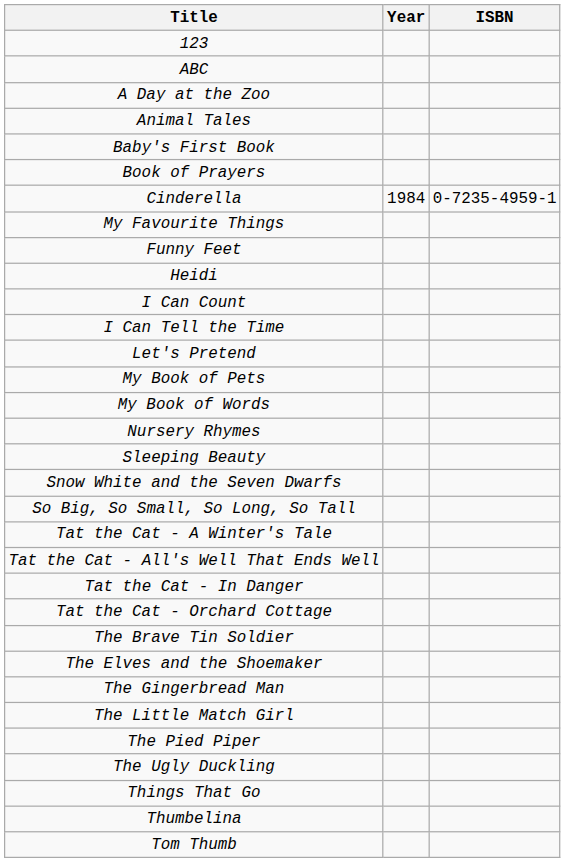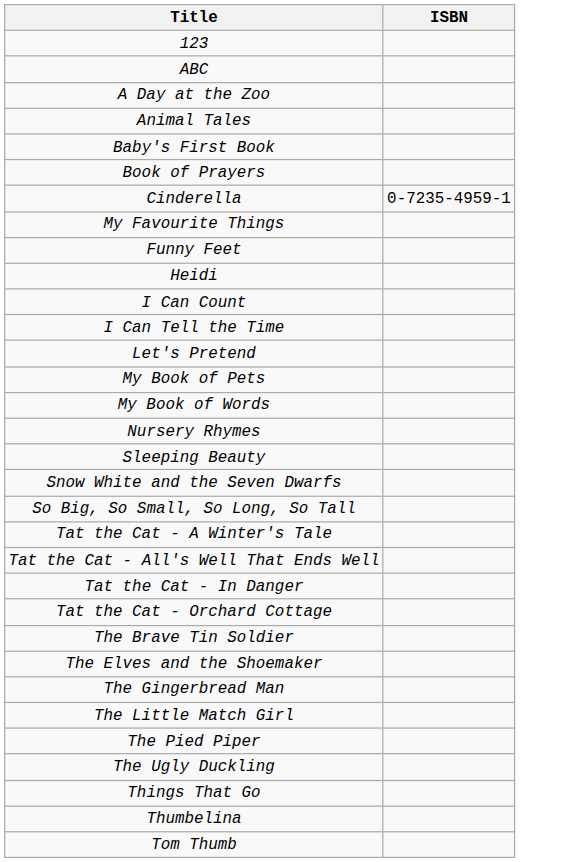- column: Year | 1984
